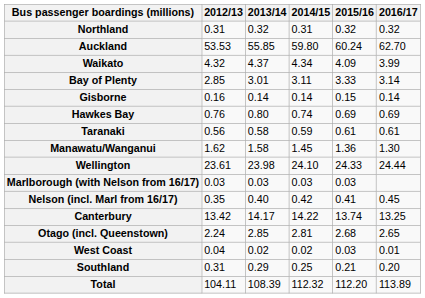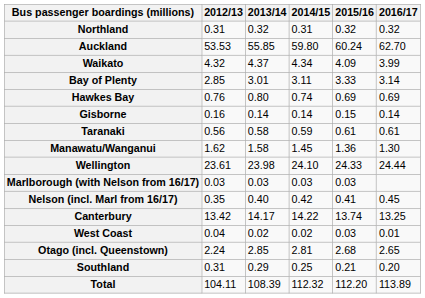rows swapped: Gisborne <-> Hawkes Bay
rows swapped: West Coast <-> Otago (incl. Queenstown)
